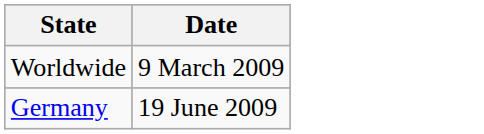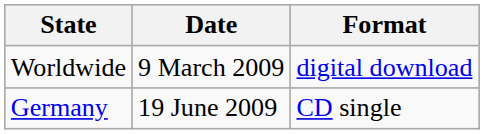+ column: Format | digital download | CD single
